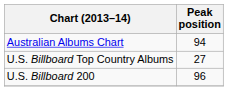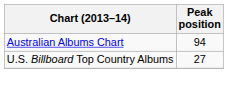- row: U.S. Billboard 200 | 96
